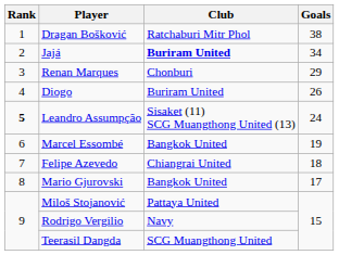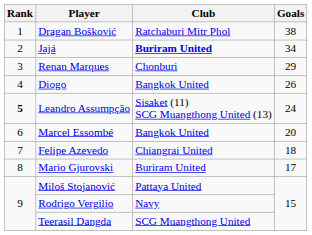Diogo | Club: Buriram United -> Bangkok United
Marcel Essombé | Goals: 19 -> 20
Mario Gjurovski | Club: Bangkok United -> Buriram United
